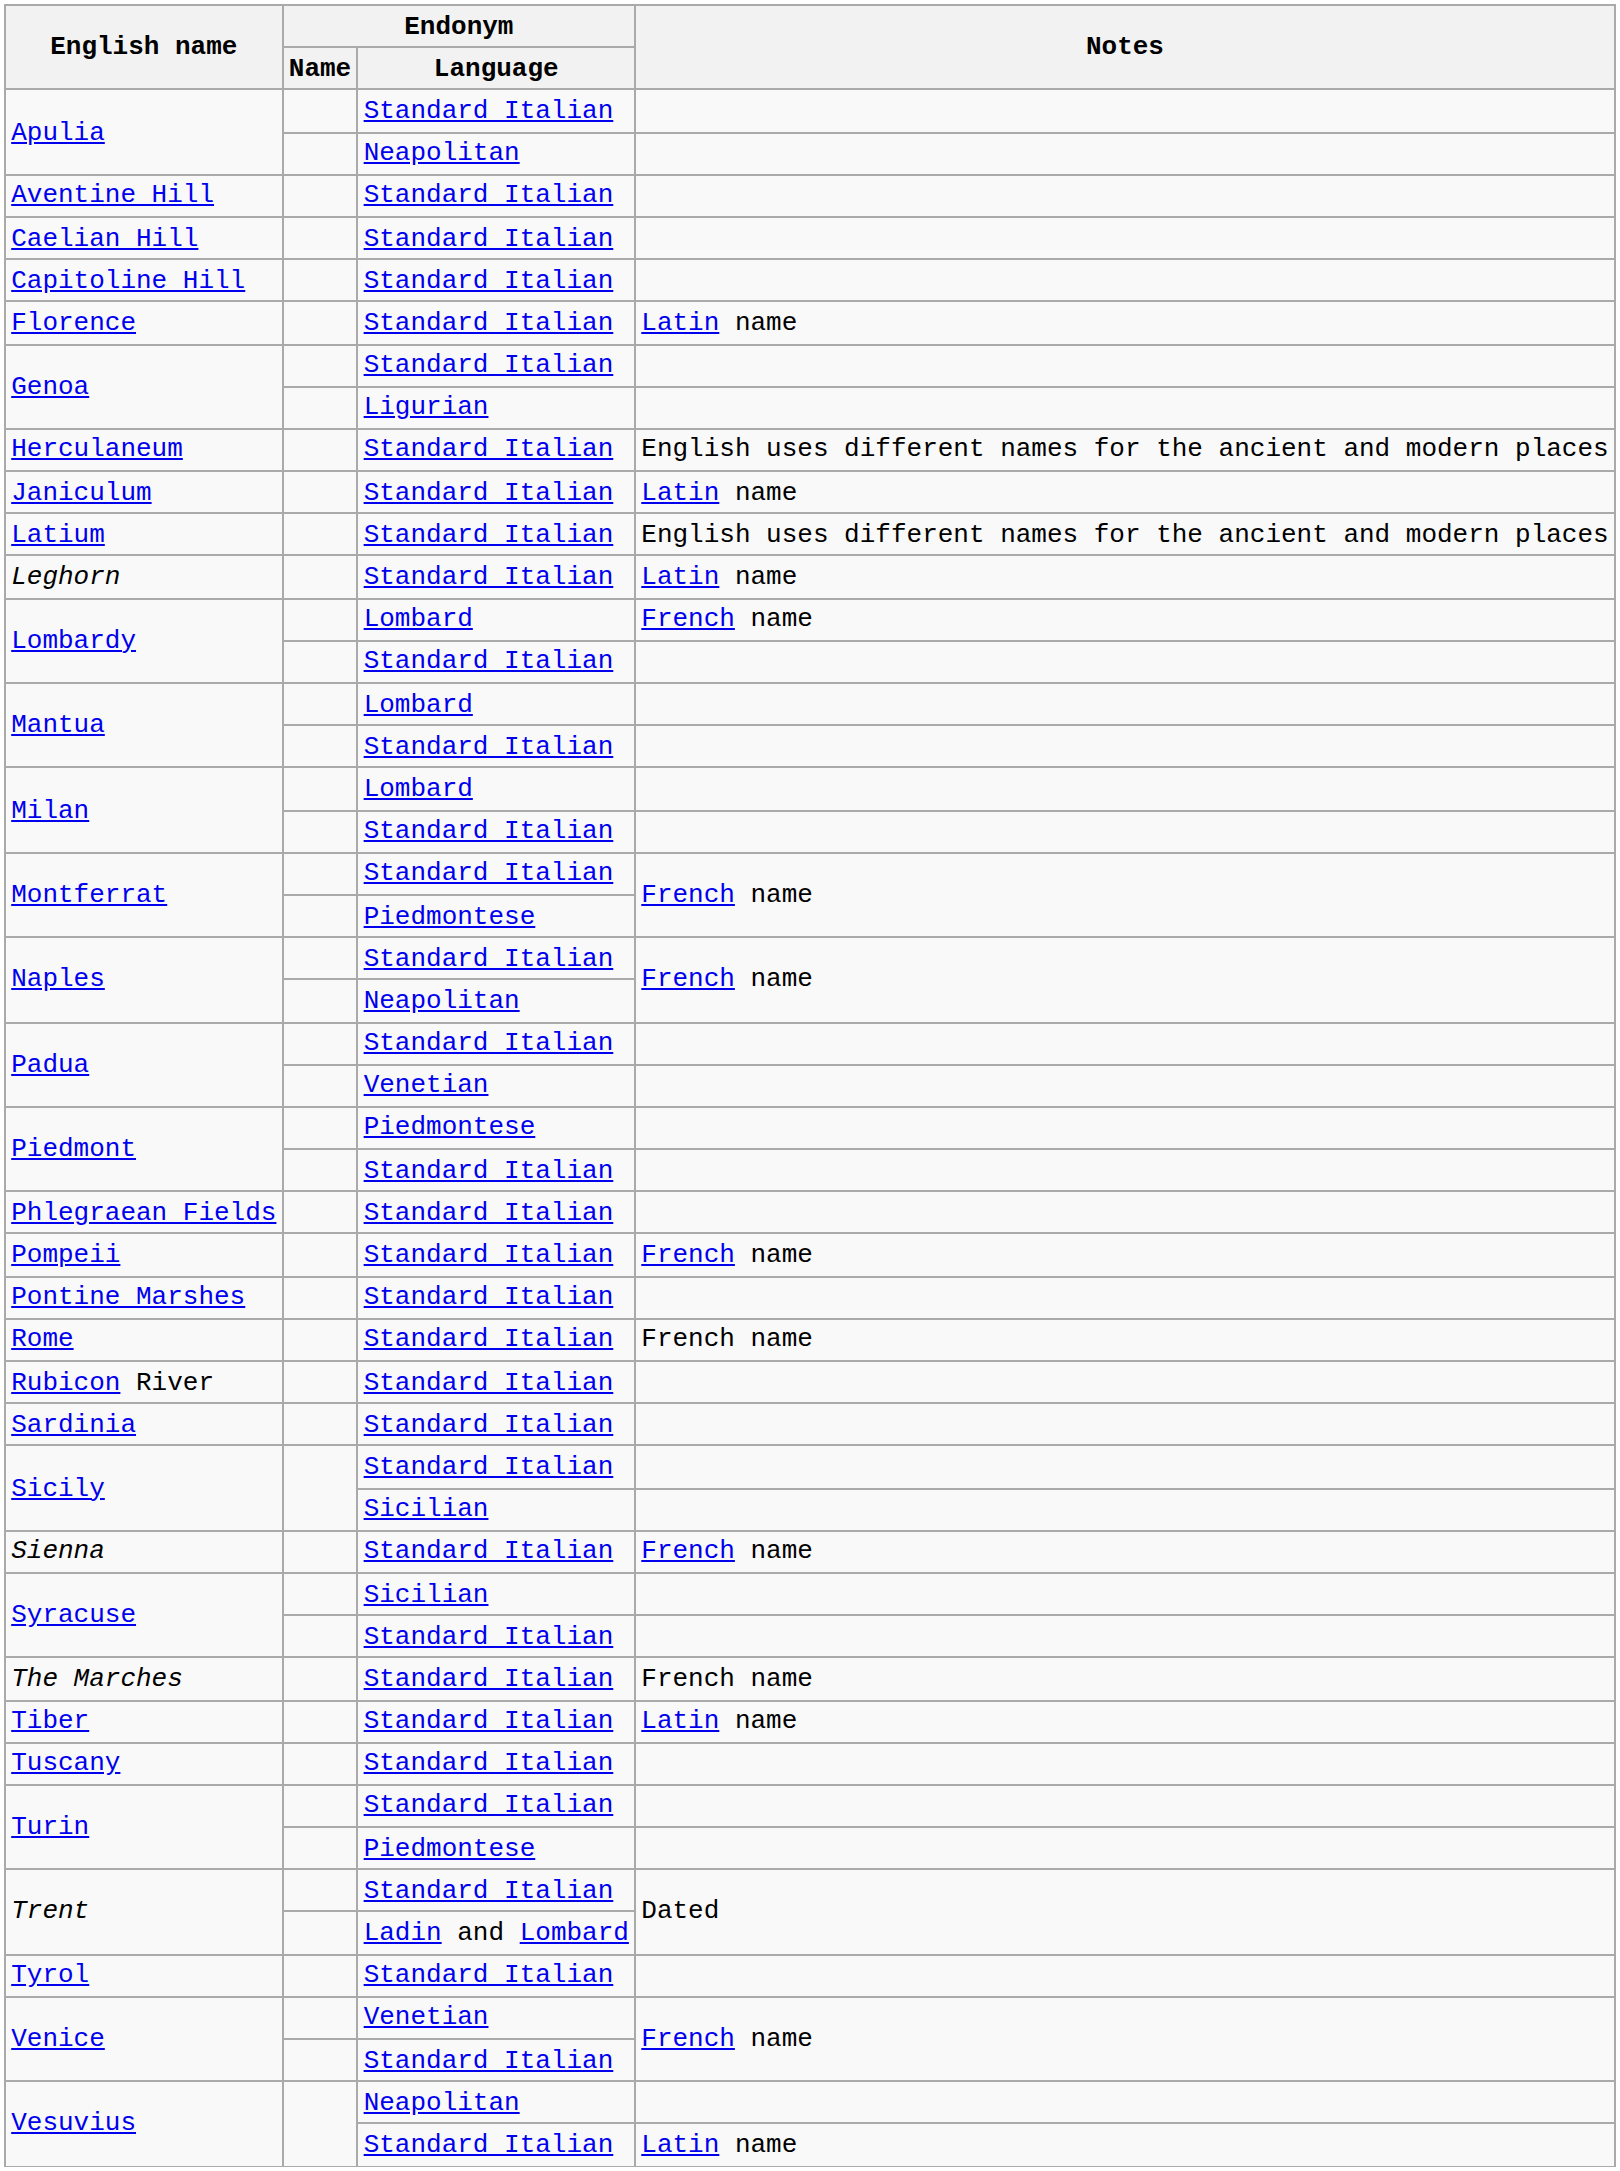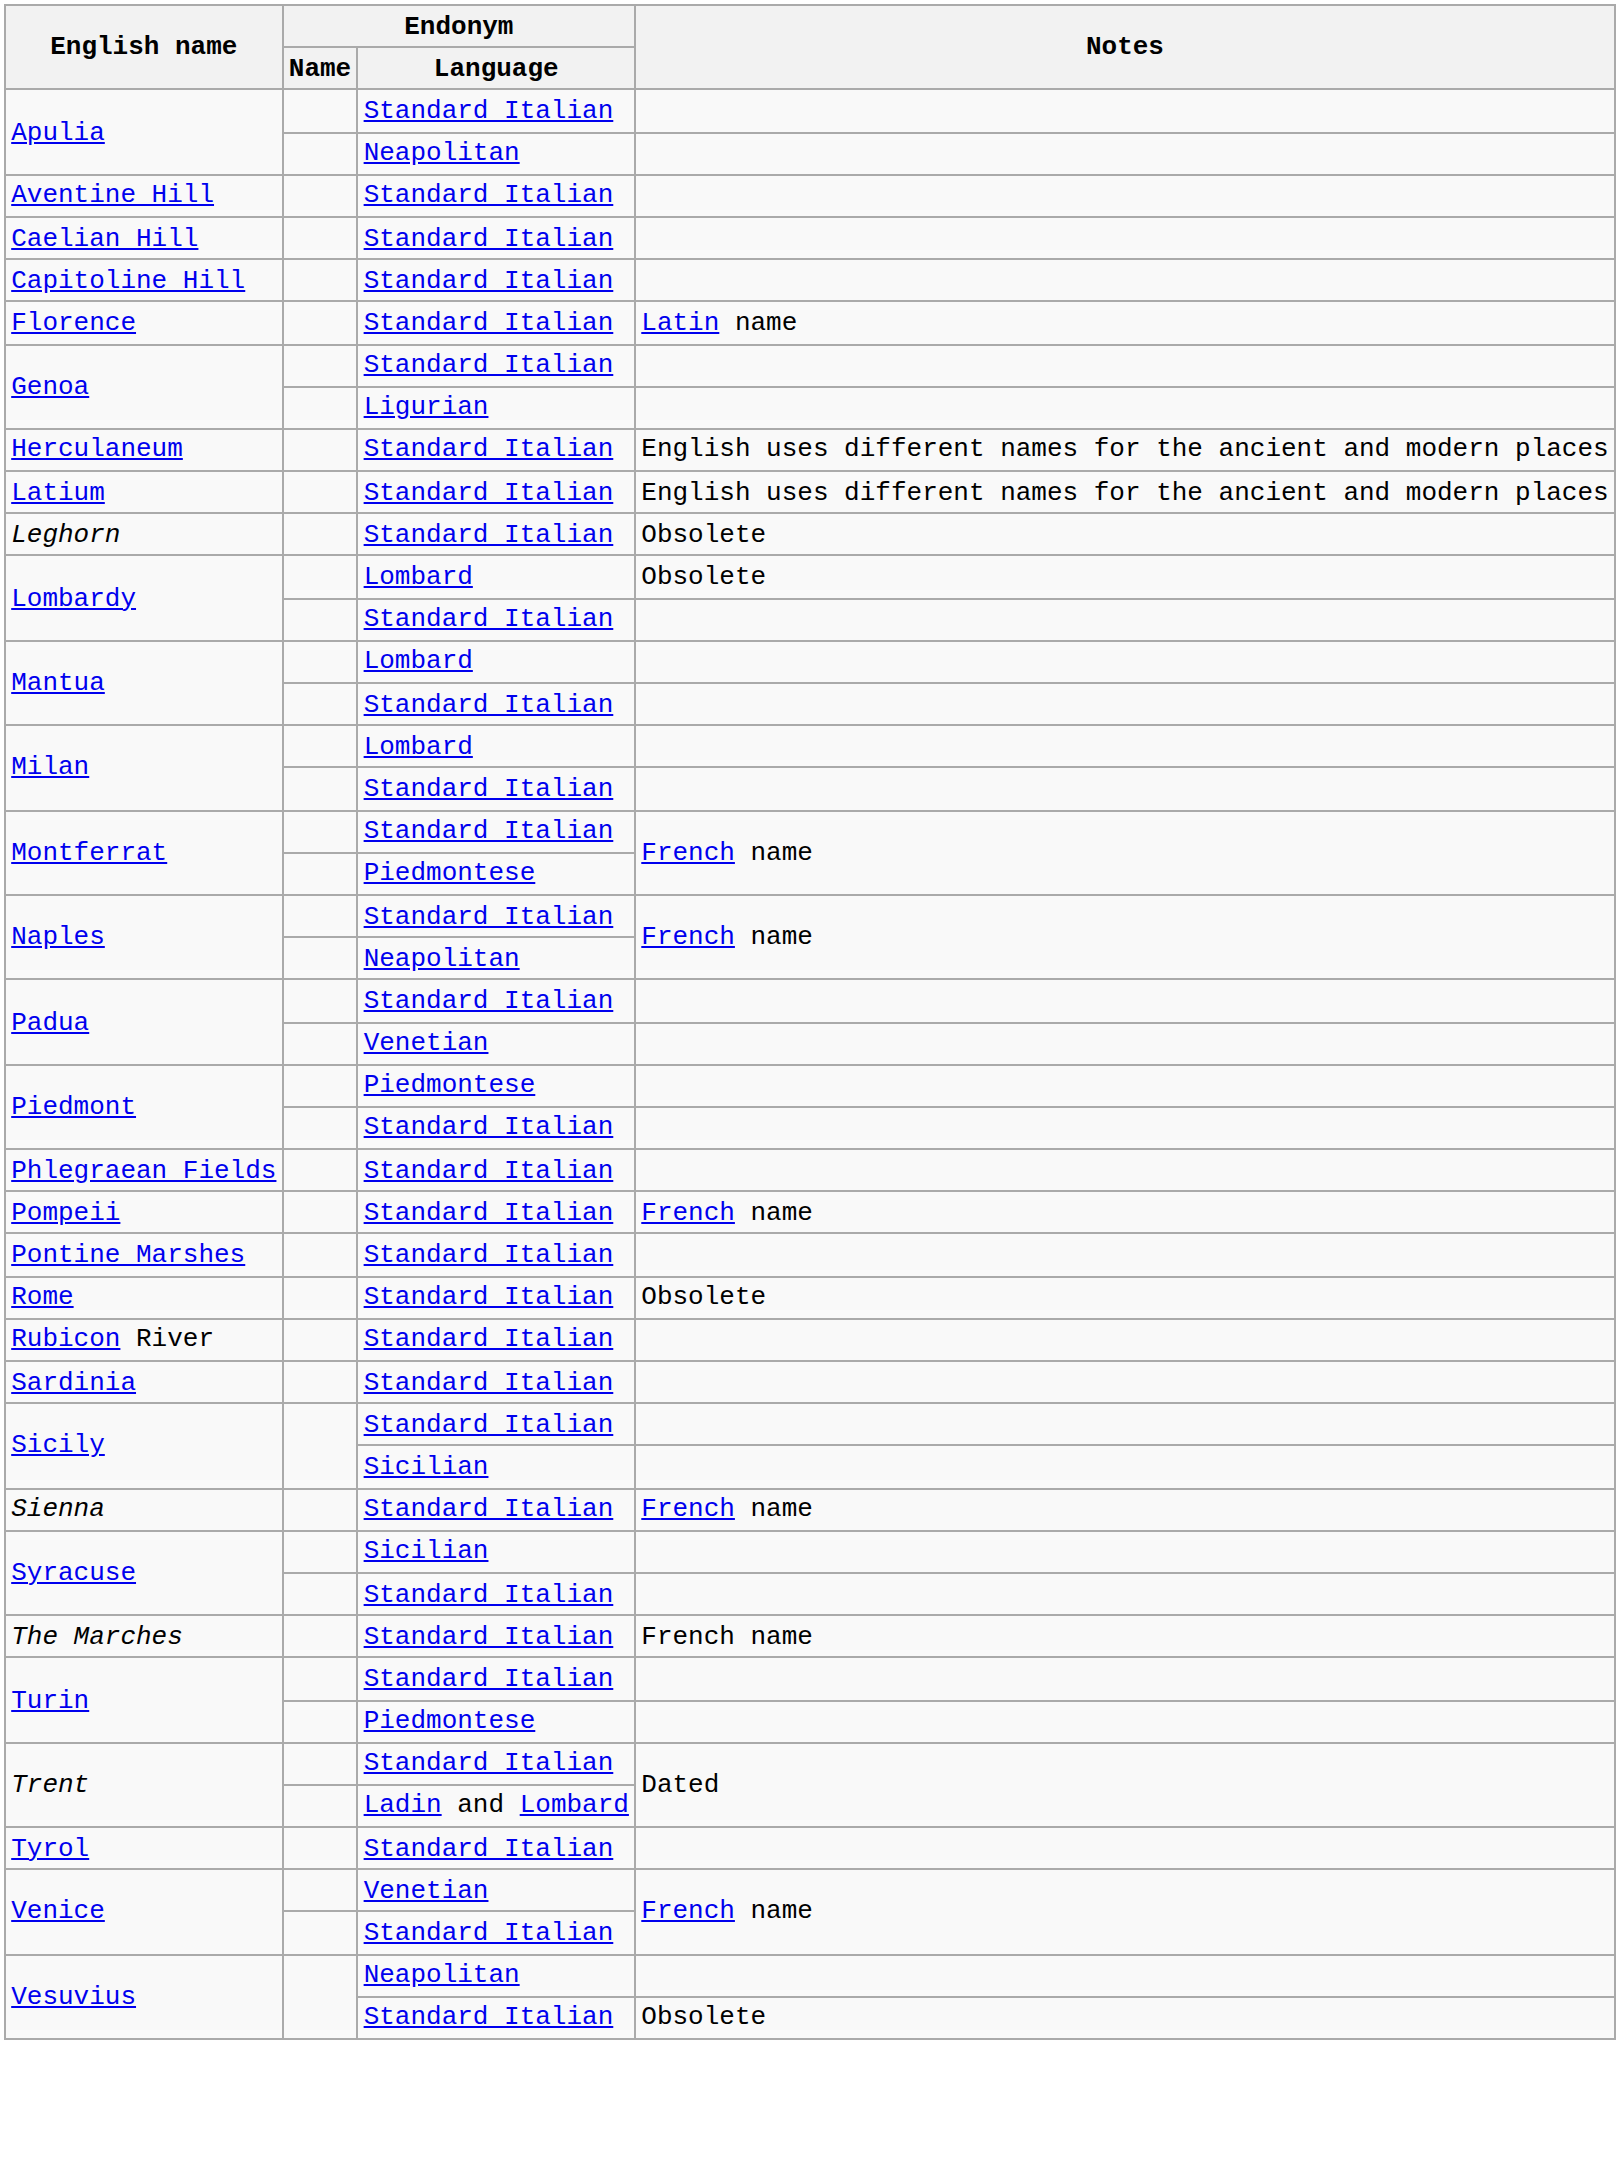- row: Janiculum | Standard Italian | Latin name
Leghorn | Notes: Latin name -> Obsolete
Lombardy / Lombard | Notes: French name -> Obsolete
Rome | Notes: French name -> Obsolete
- row: Tiber | Standard Italian | Latin name
- row: Tuscany | Standard Italian
Vesuvius / Standard Italian | Notes: Latin name -> Obsolete
